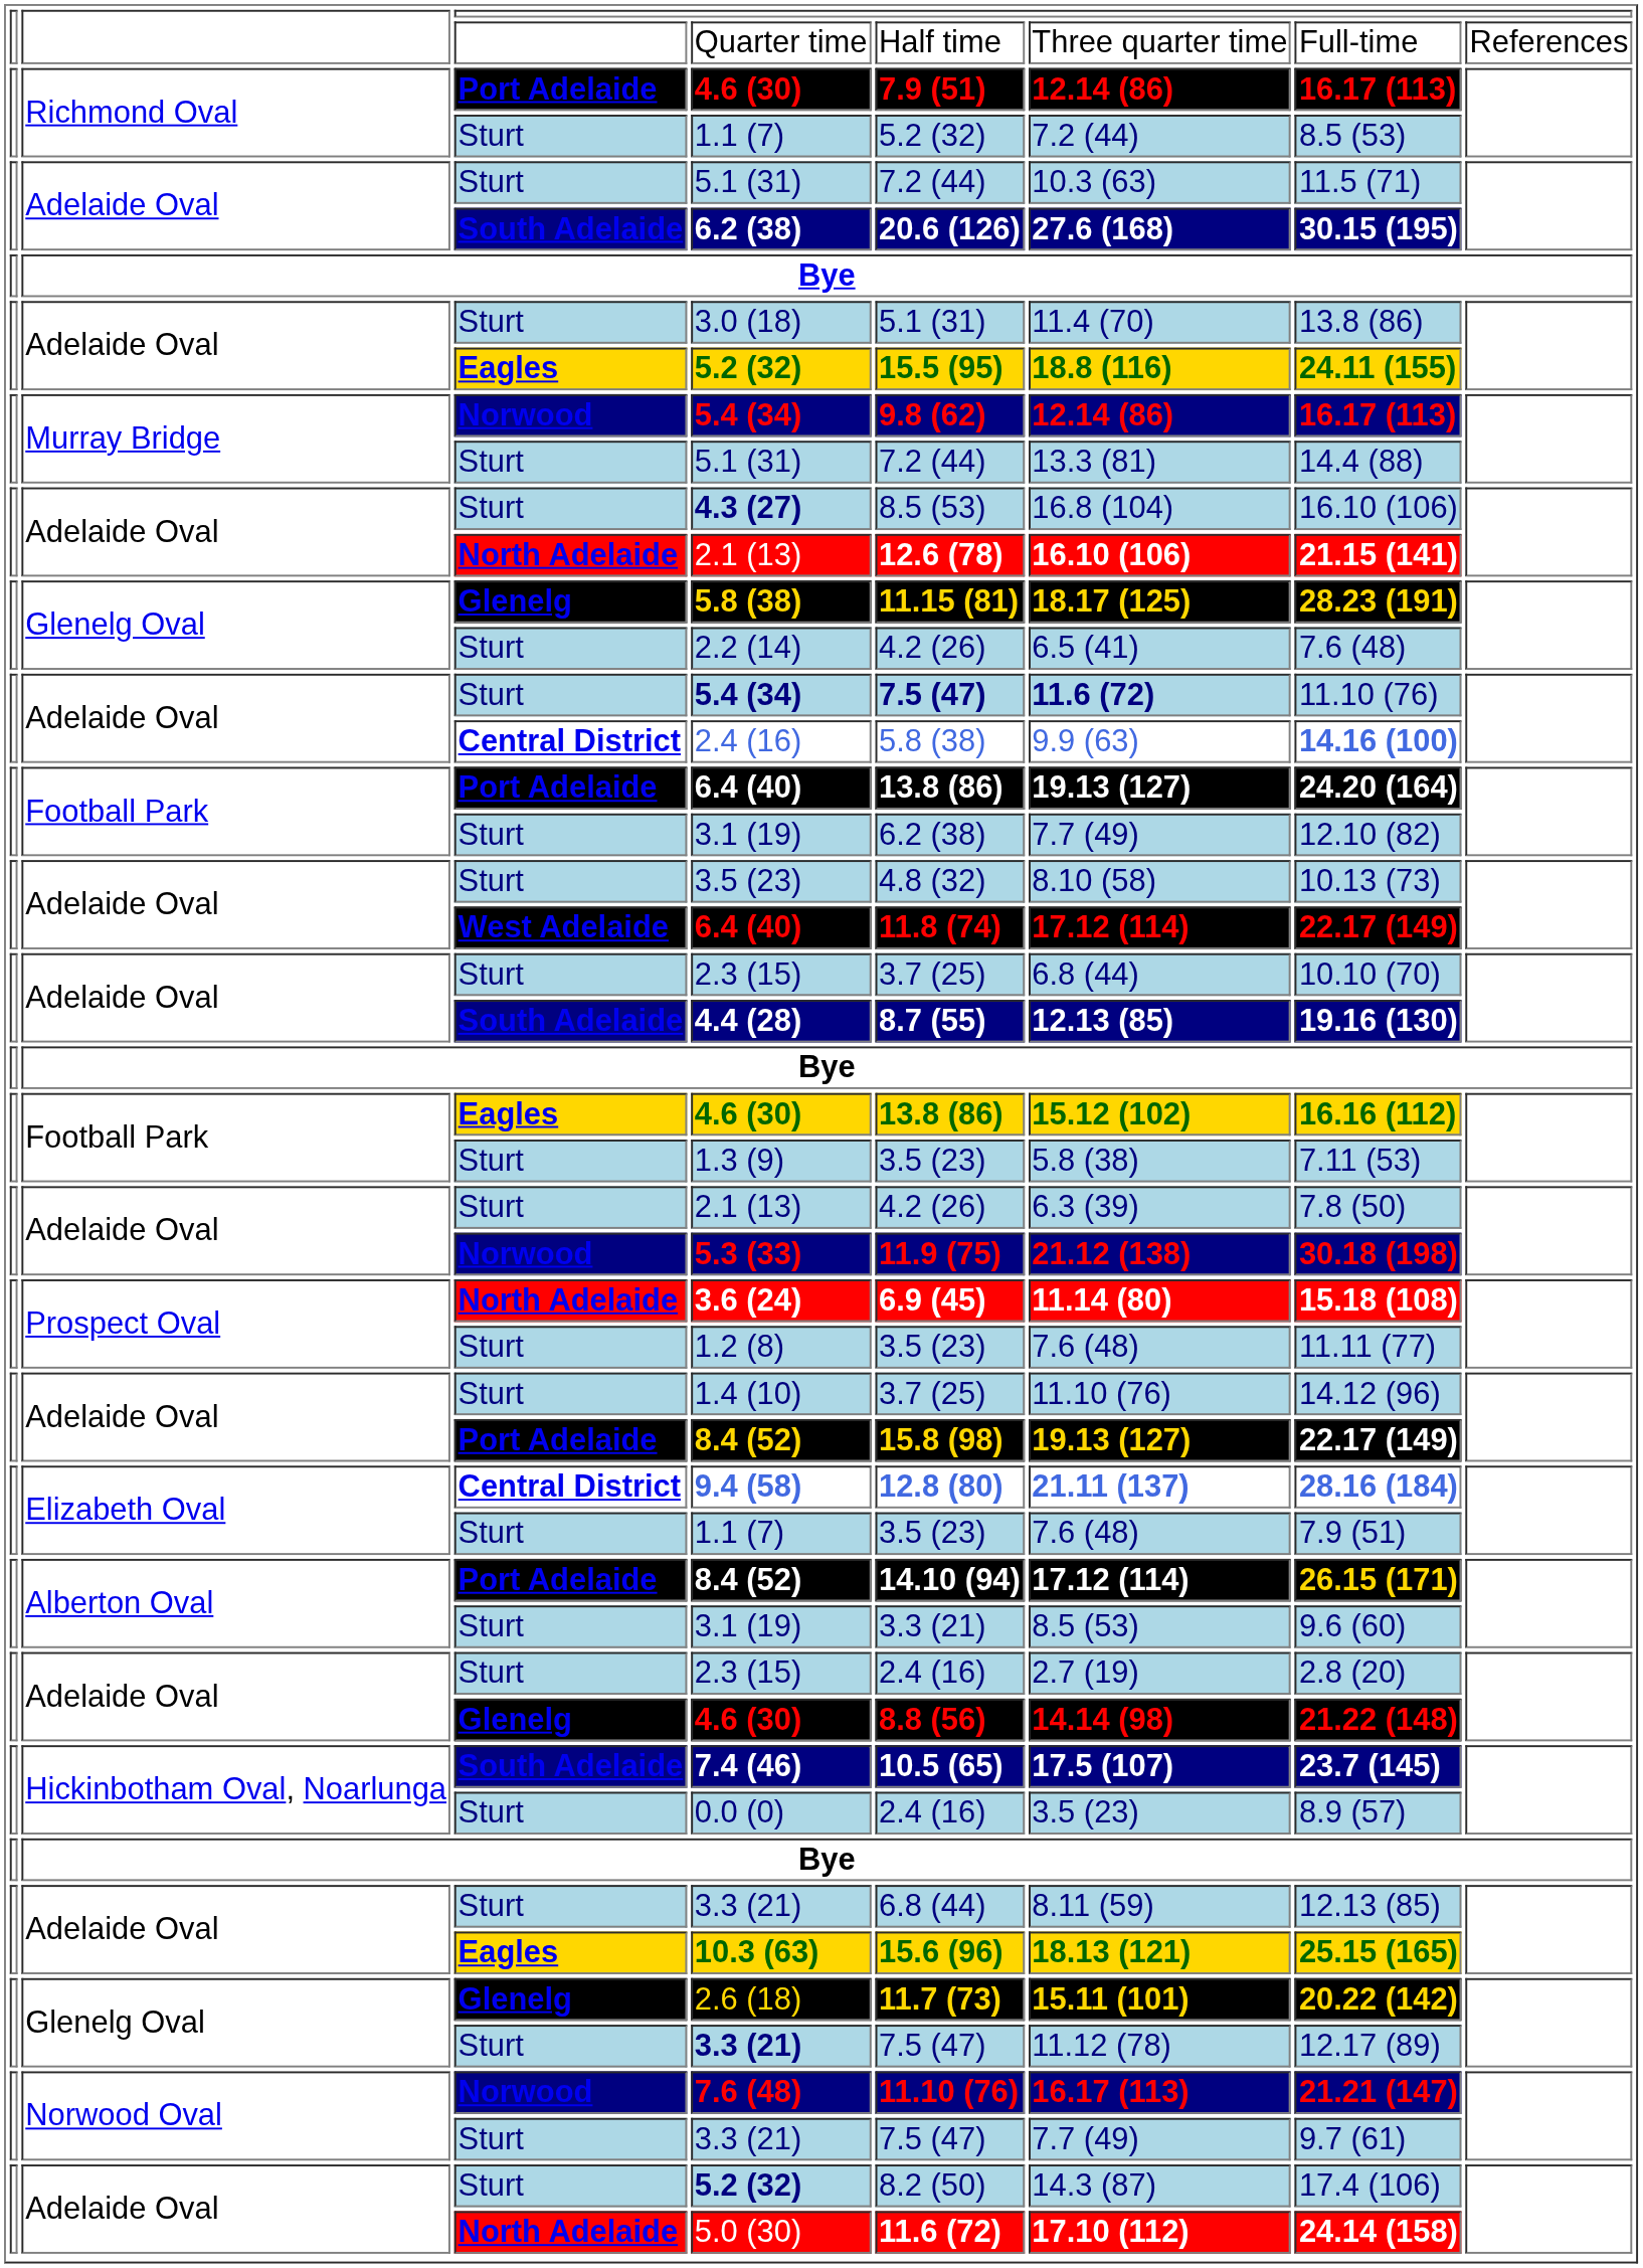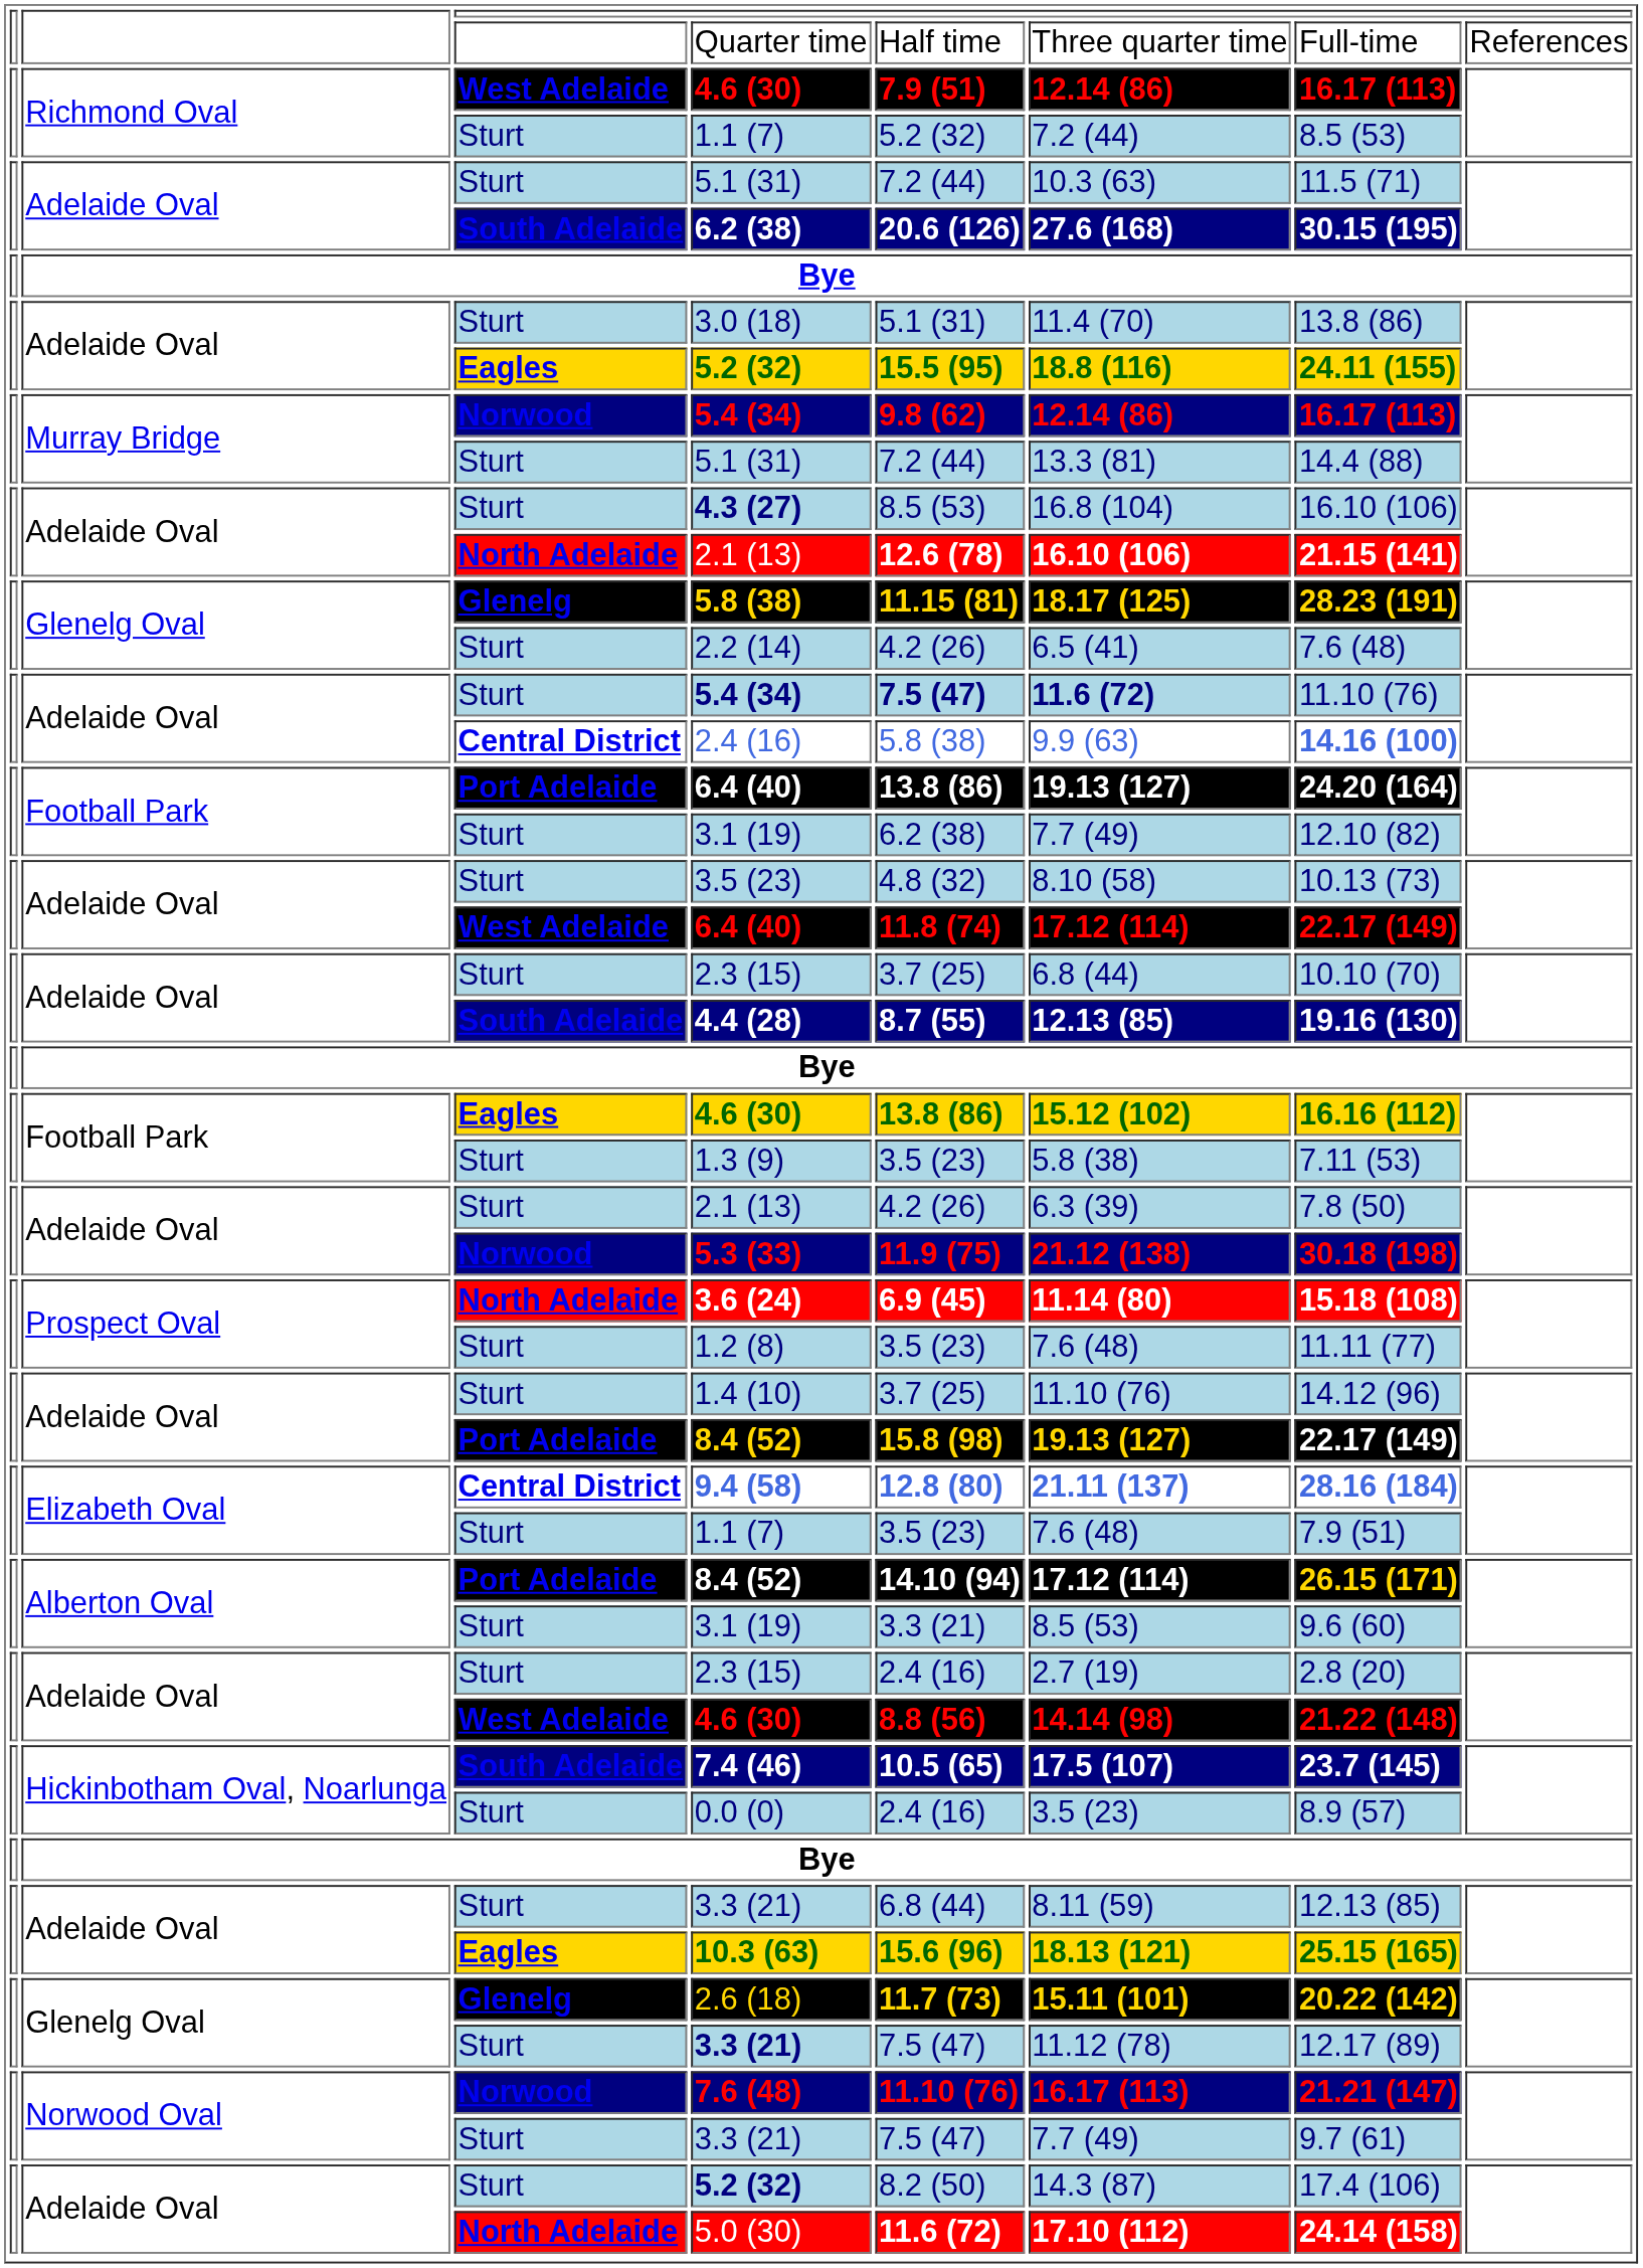Richmond Oval / 4.6 (30) | column 3: Port Adelaide -> West Adelaide
Adelaide Oval / 4.6 (30) | column 3: Glenelg -> West Adelaide
